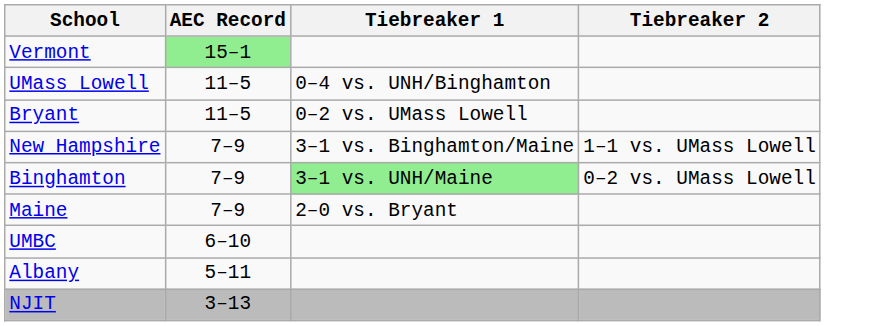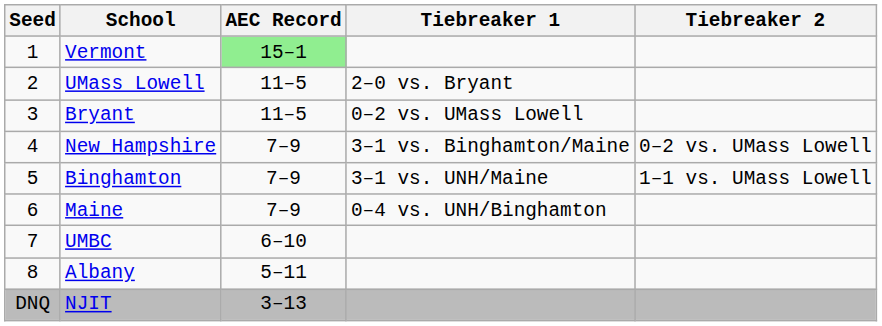+ column: Seed | 1 | 2 | 3 | 4 | 5 | 6 | 7 | 8 | DNQ
UMass Lowell | Tiebreaker 1: 0–4 vs. UNH/Binghamton -> 2–0 vs. Bryant
New Hampshire | Tiebreaker 2: 1–1 vs. UMass Lowell -> 0–2 vs. UMass Lowell
Binghamton | Tiebreaker 1: lightgreen background -> no background
Binghamton | Tiebreaker 2: 0–2 vs. UMass Lowell -> 1–1 vs. UMass Lowell
Maine | Tiebreaker 1: 2–0 vs. Bryant -> 0–4 vs. UNH/Binghamton
